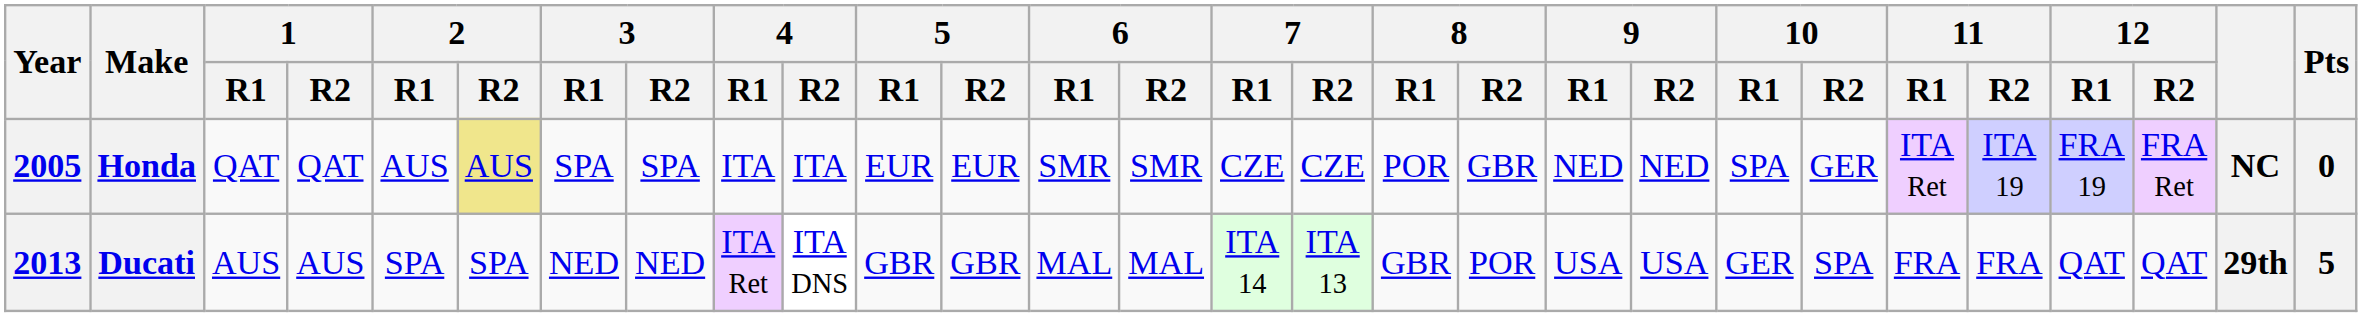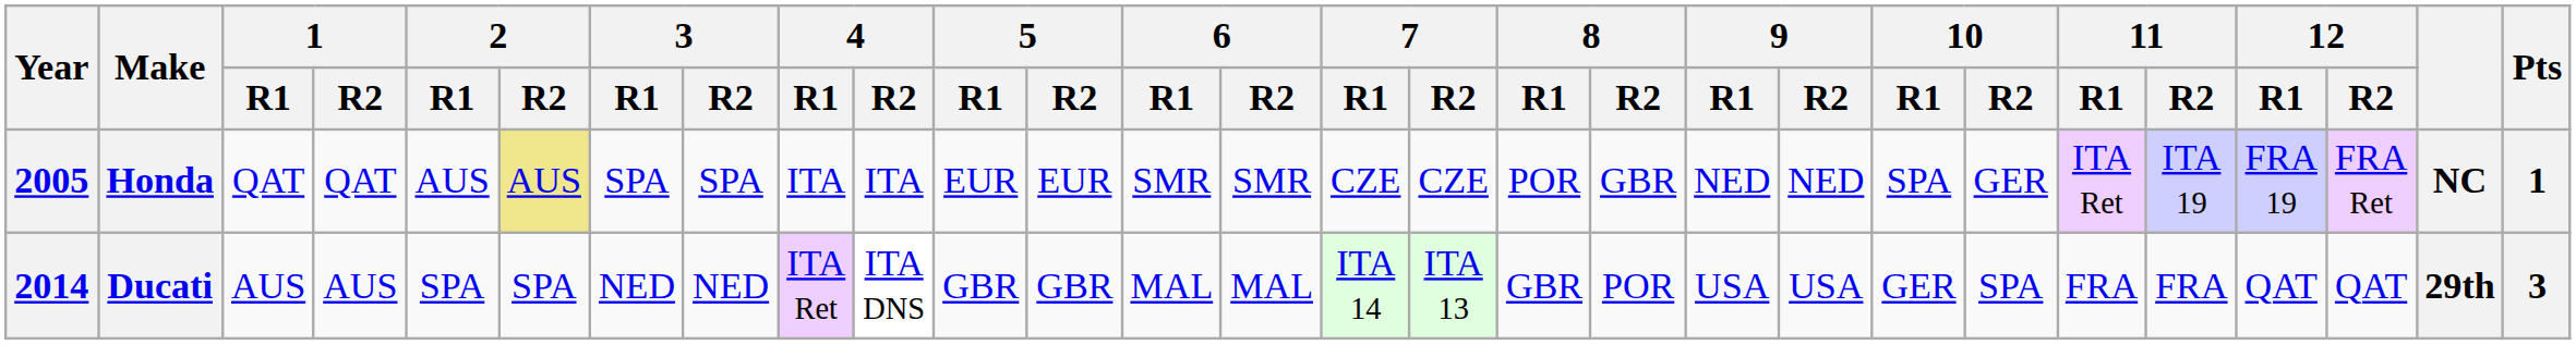Honda | Pts: 0 -> 1
Ducati | Year: 2013 -> 2014
Ducati | Pts: 5 -> 3
